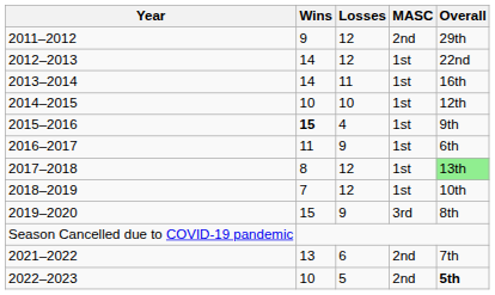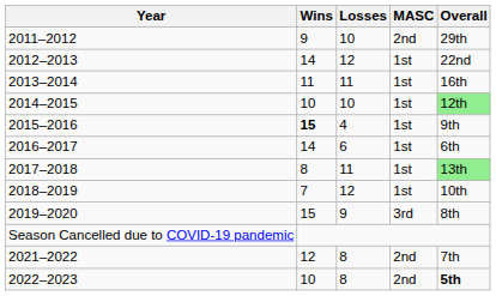2011–2012 | Losses: 12 -> 10
2013–2014 | Wins: 14 -> 11
2014–2015 | Overall: no background -> lightgreen background
2016–2017 | Wins: 11 -> 14
2016–2017 | Losses: 9 -> 6
2017–2018 | Losses: 12 -> 11
2021–2022 | Wins: 13 -> 12
2021–2022 | Losses: 6 -> 8
2022–2023 | Losses: 5 -> 8
